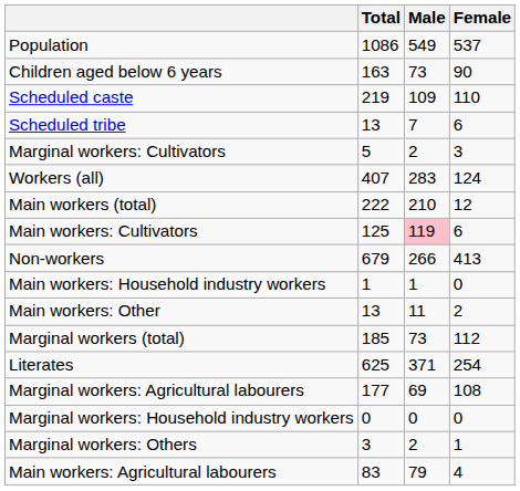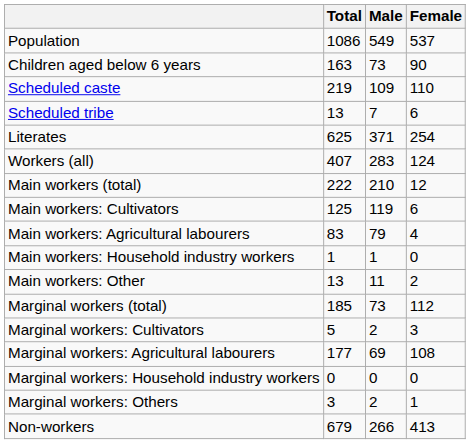rows swapped: Literates <-> Marginal workers: Cultivators
Main workers: Cultivators | Male: pink background -> no background
rows swapped: Main workers: Agricultural labourers <-> Non-workers
